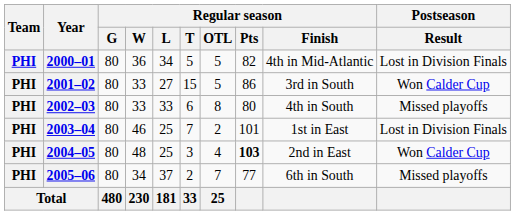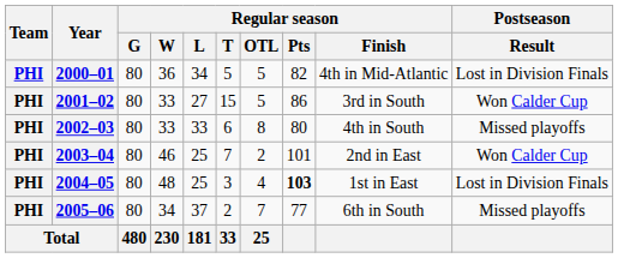2003–04 | Regular season / Finish: 1st in East -> 2nd in East
2003–04 | Postseason / Result: Lost in Division Finals -> Won Calder Cup
2004–05 | Regular season / Finish: 2nd in East -> 1st in East
2004–05 | Postseason / Result: Won Calder Cup -> Lost in Division Finals
